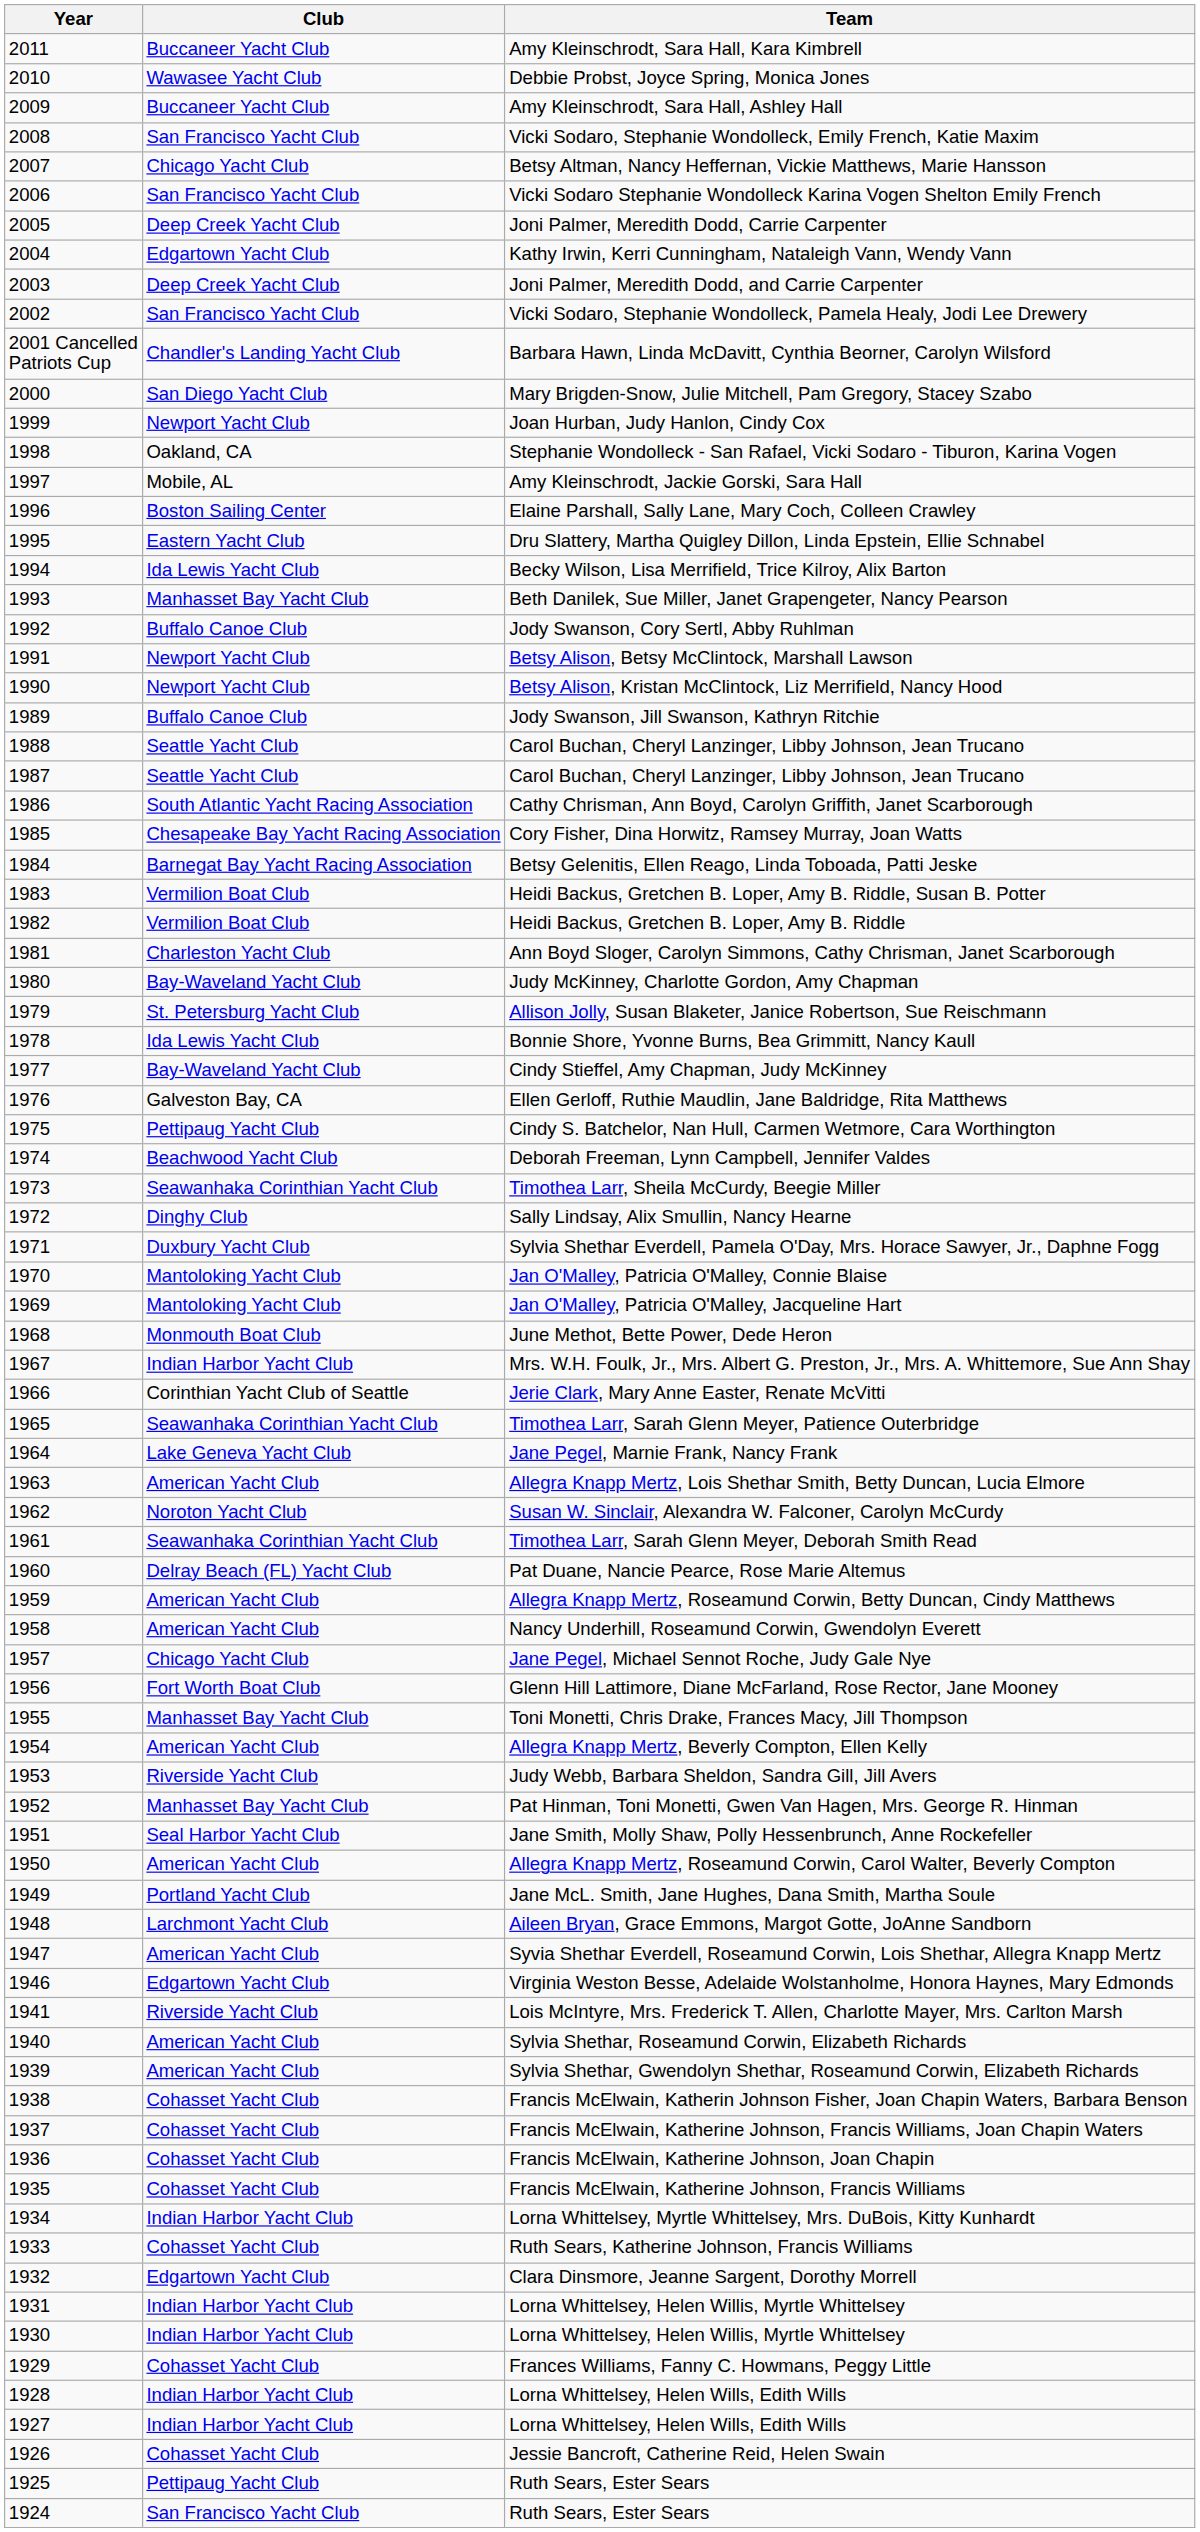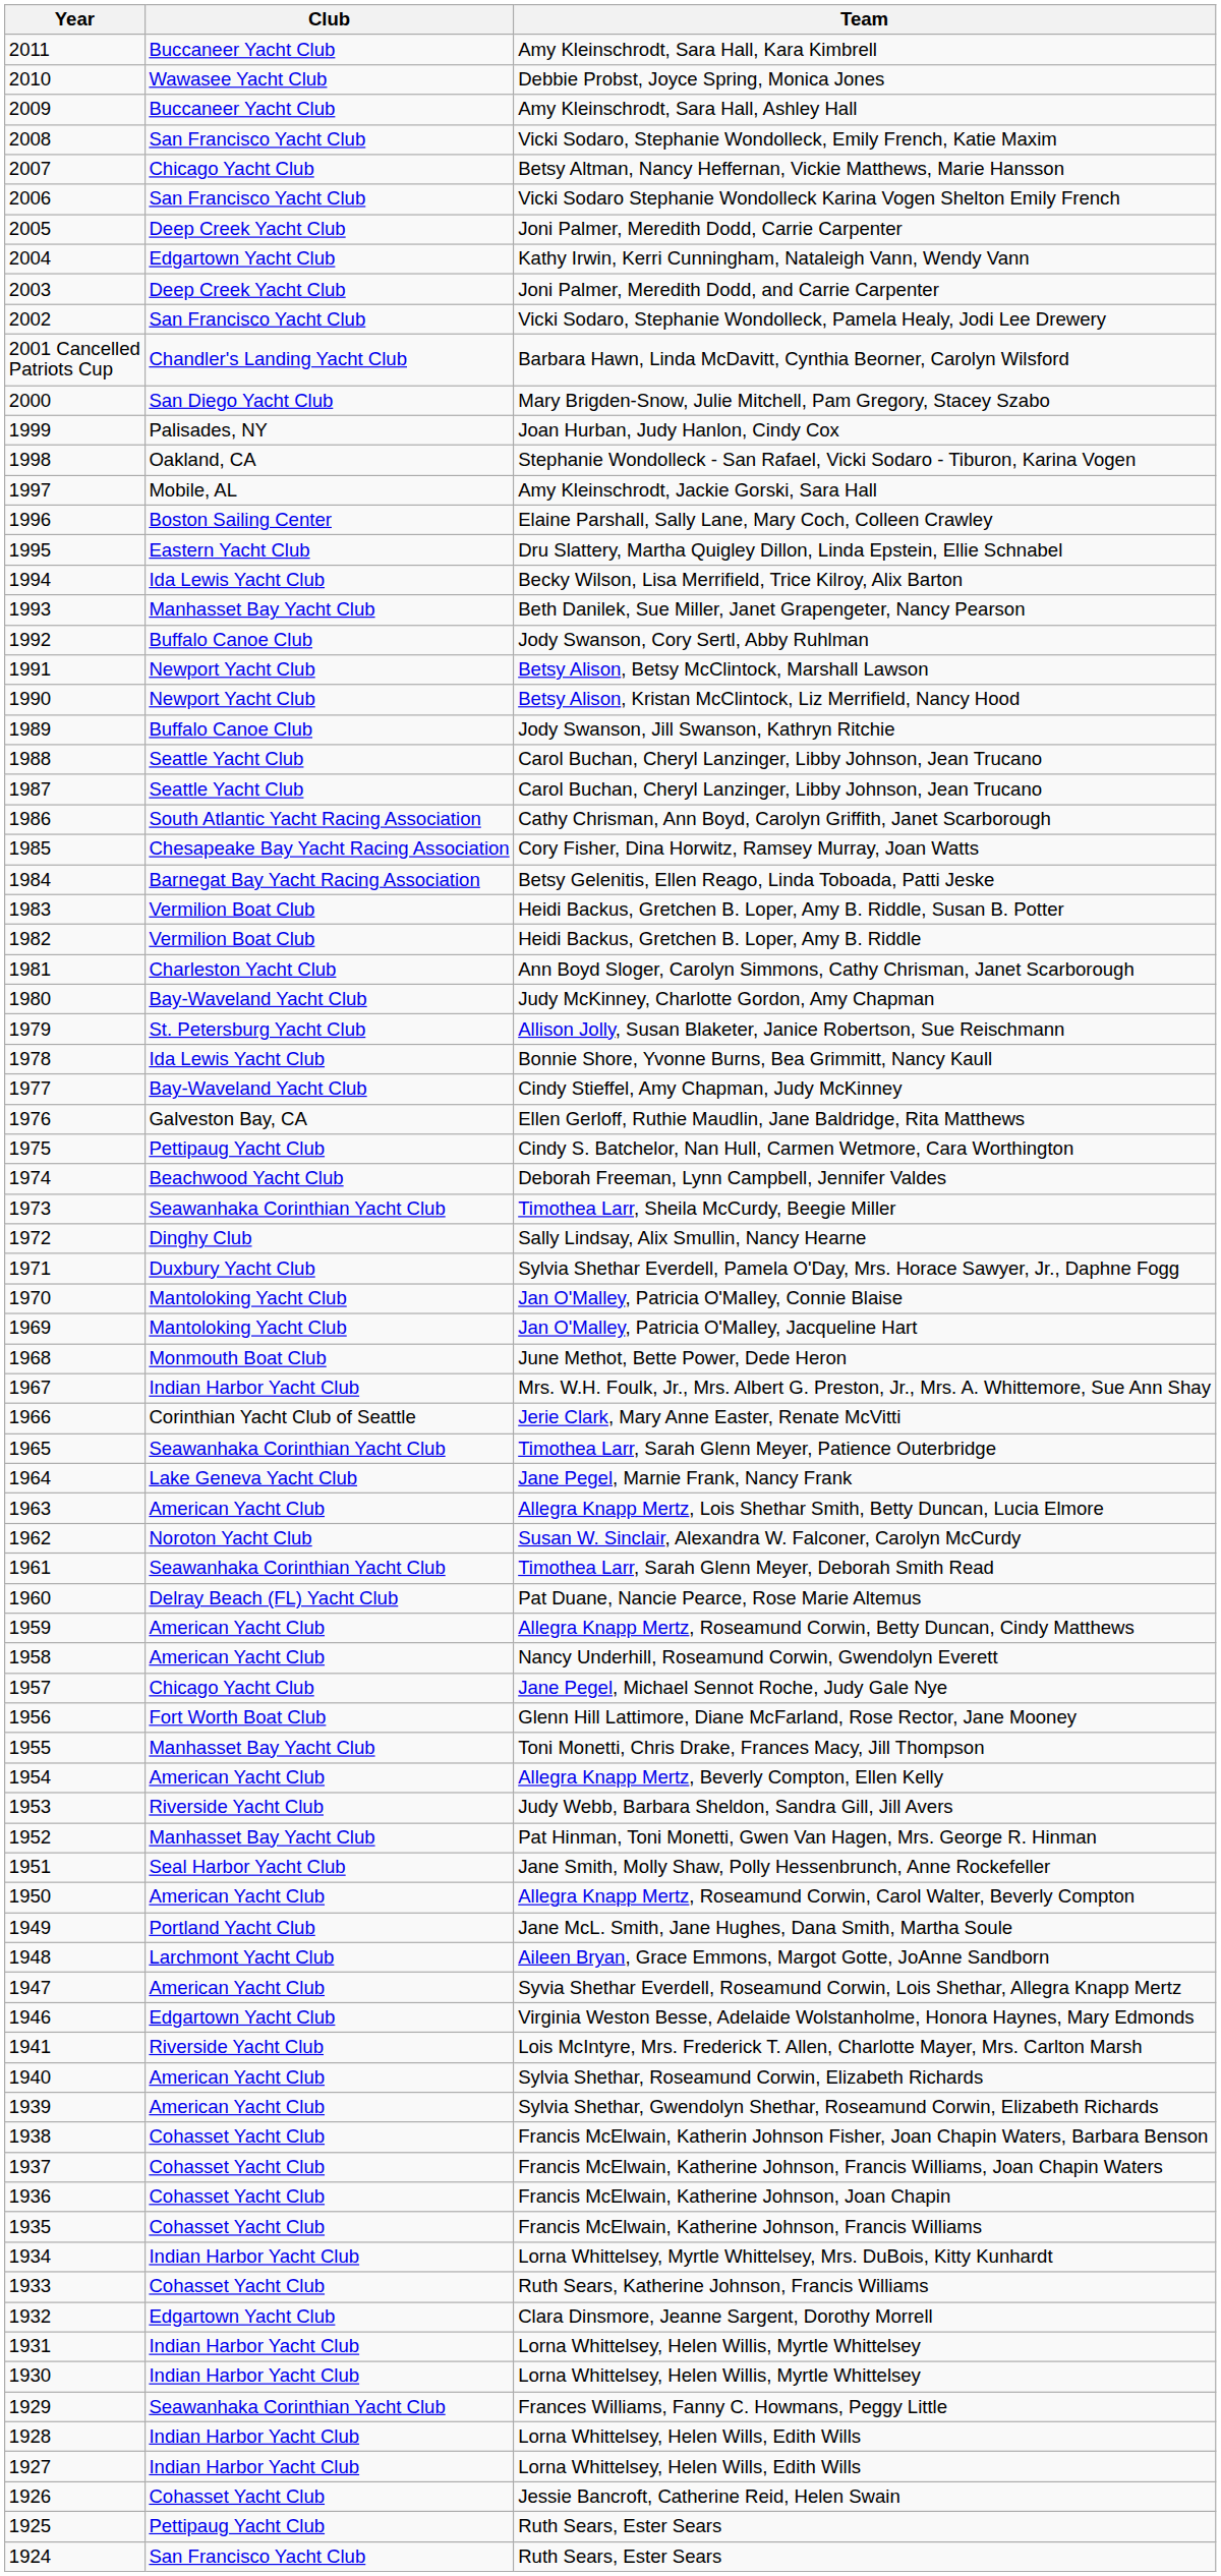Joan Hurban, Judy Hanlon, Cindy Cox | Club: Newport Yacht Club -> Palisades, NY
Frances Williams, Fanny C. Howmans, Peggy Little | Club: Cohasset Yacht Club -> Seawanhaka Corinthian Yacht Club
